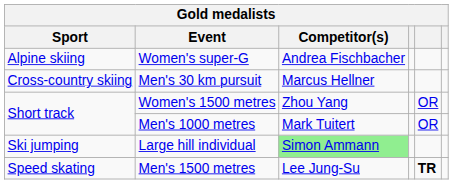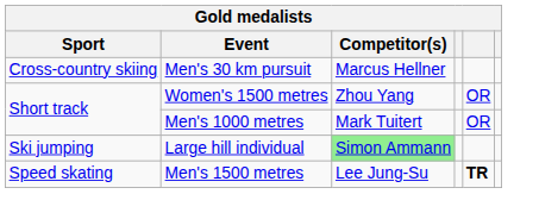- row: Alpine skiing | Women's super-G | Andrea Fischbacher
